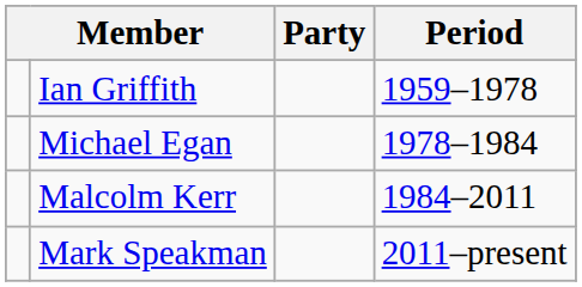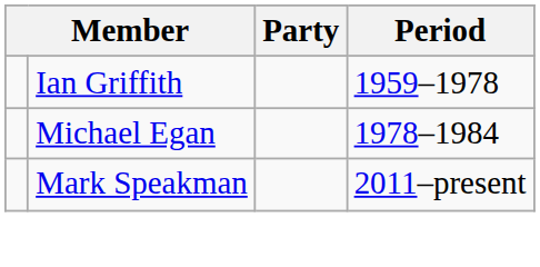- row: Malcolm Kerr | 1984–2011
